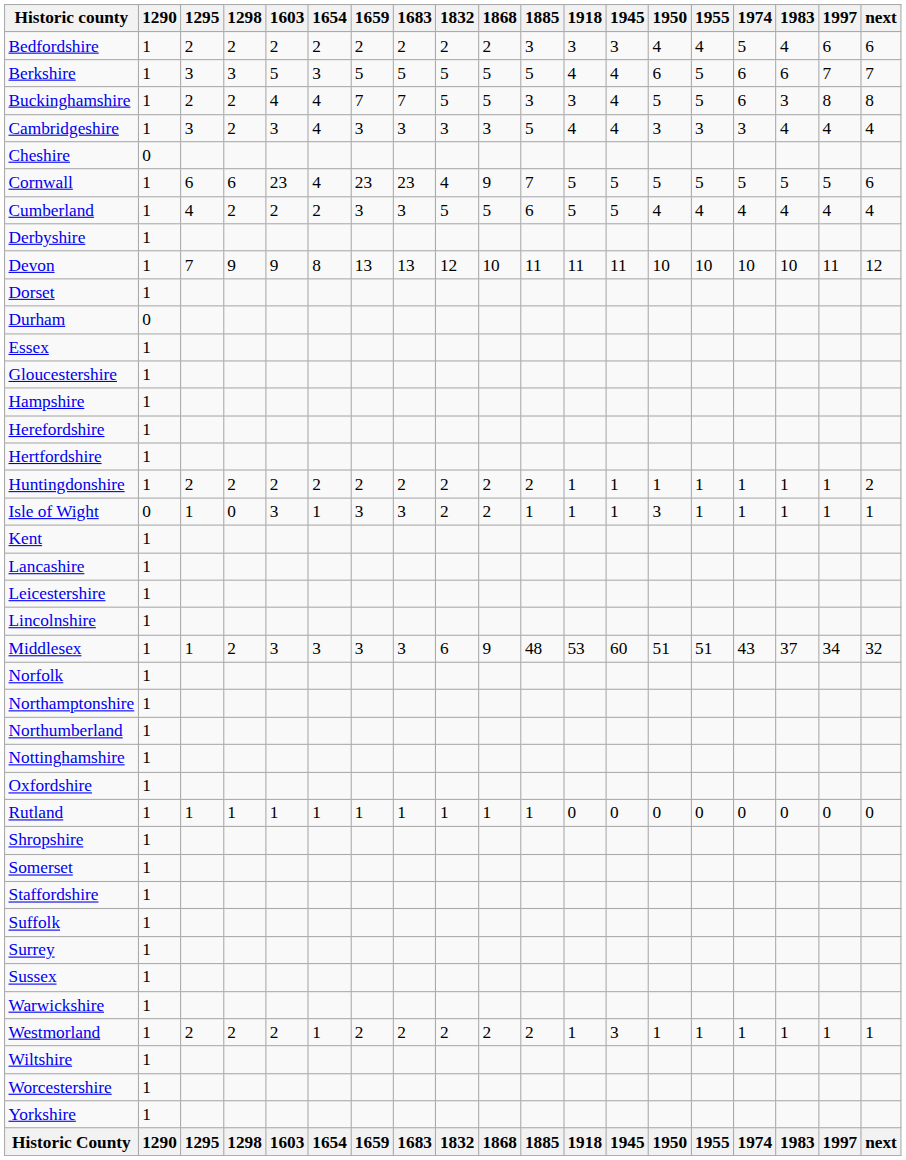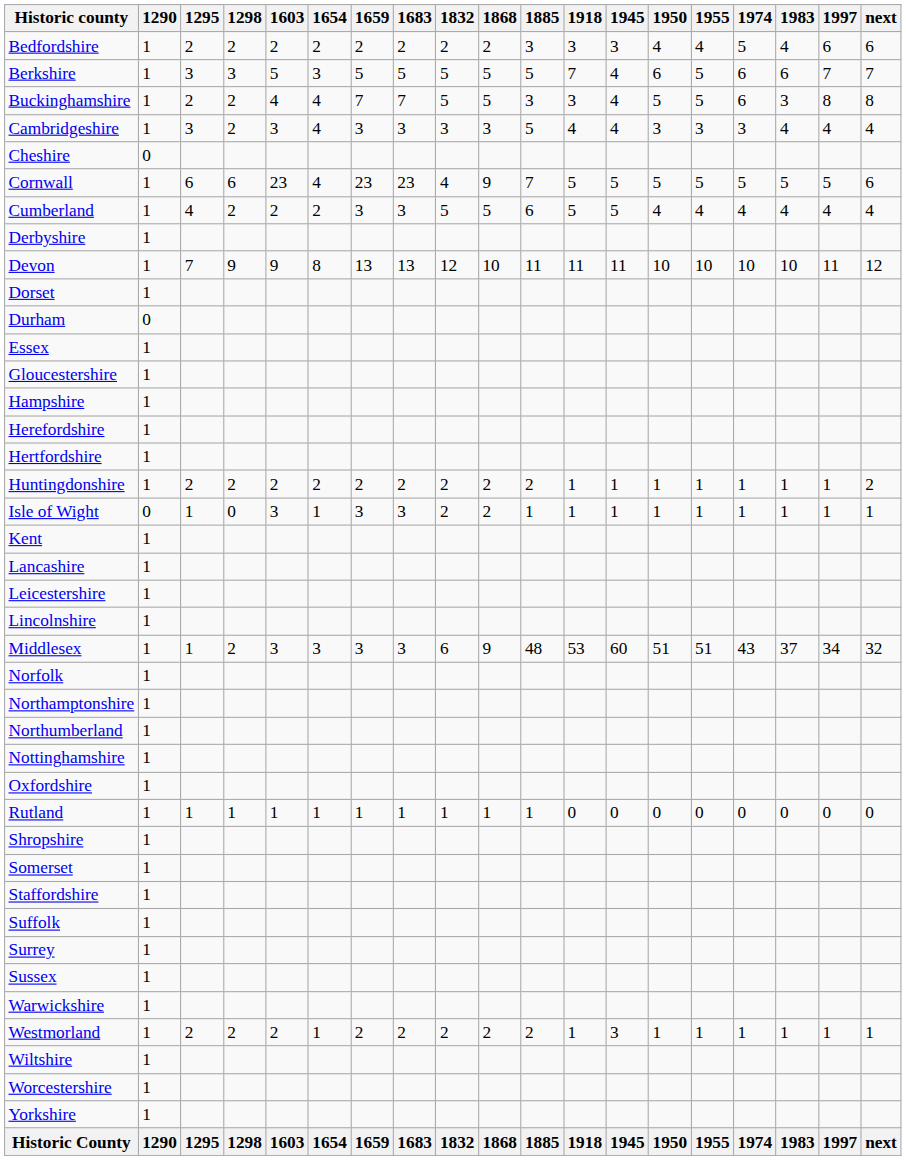Berkshire | 1918: 4 -> 7
Isle of Wight | 1950: 3 -> 1
